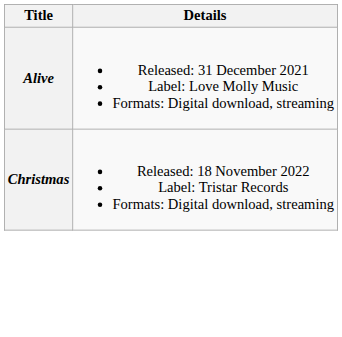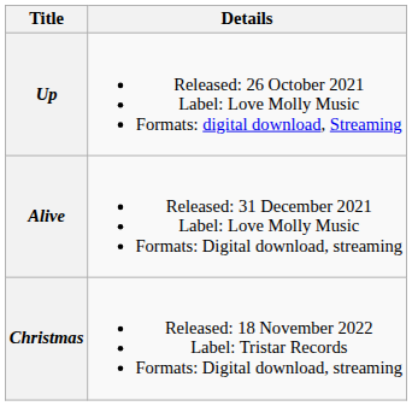+ row: Up | Released: 26 October 2021 Label: Love Molly Music Formats: digital download, Streaming
